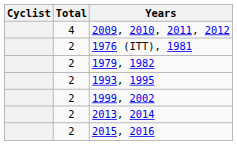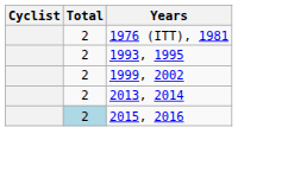- row: 4 | 2009, 2010, 2011, 2012
- row: 2 | 1979, 1982
2015, 2016 | Total: no background -> lightblue background
